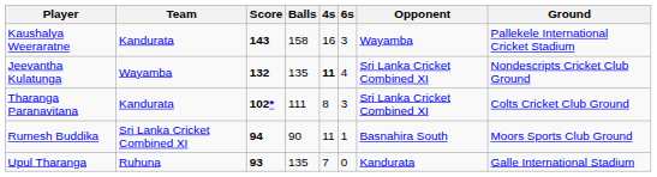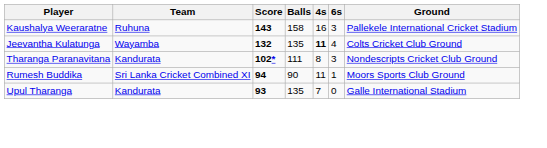- column: Opponent | Wayamba | Sri Lanka Cricket Combined XI | Sri Lanka Cricket Combined XI | Basnahira South | Kandurata
Kaushalya Weeraratne | Team: Kandurata -> Ruhuna
Jeevantha Kulatunga | Ground: Nondescripts Cricket Club Ground -> Colts Cricket Club Ground
Tharanga Paranavitana | Ground: Colts Cricket Club Ground -> Nondescripts Cricket Club Ground
Upul Tharanga | Team: Ruhuna -> Kandurata
